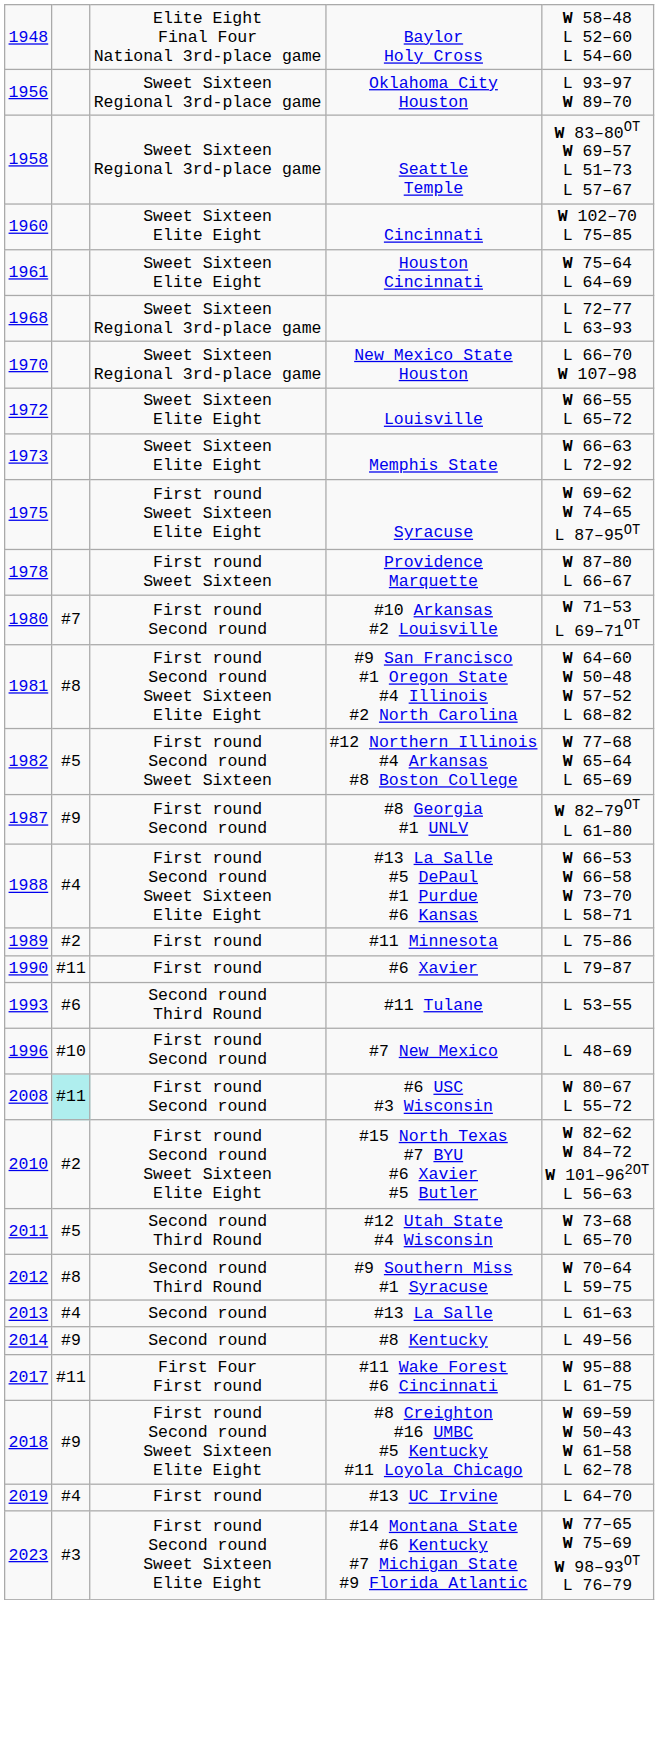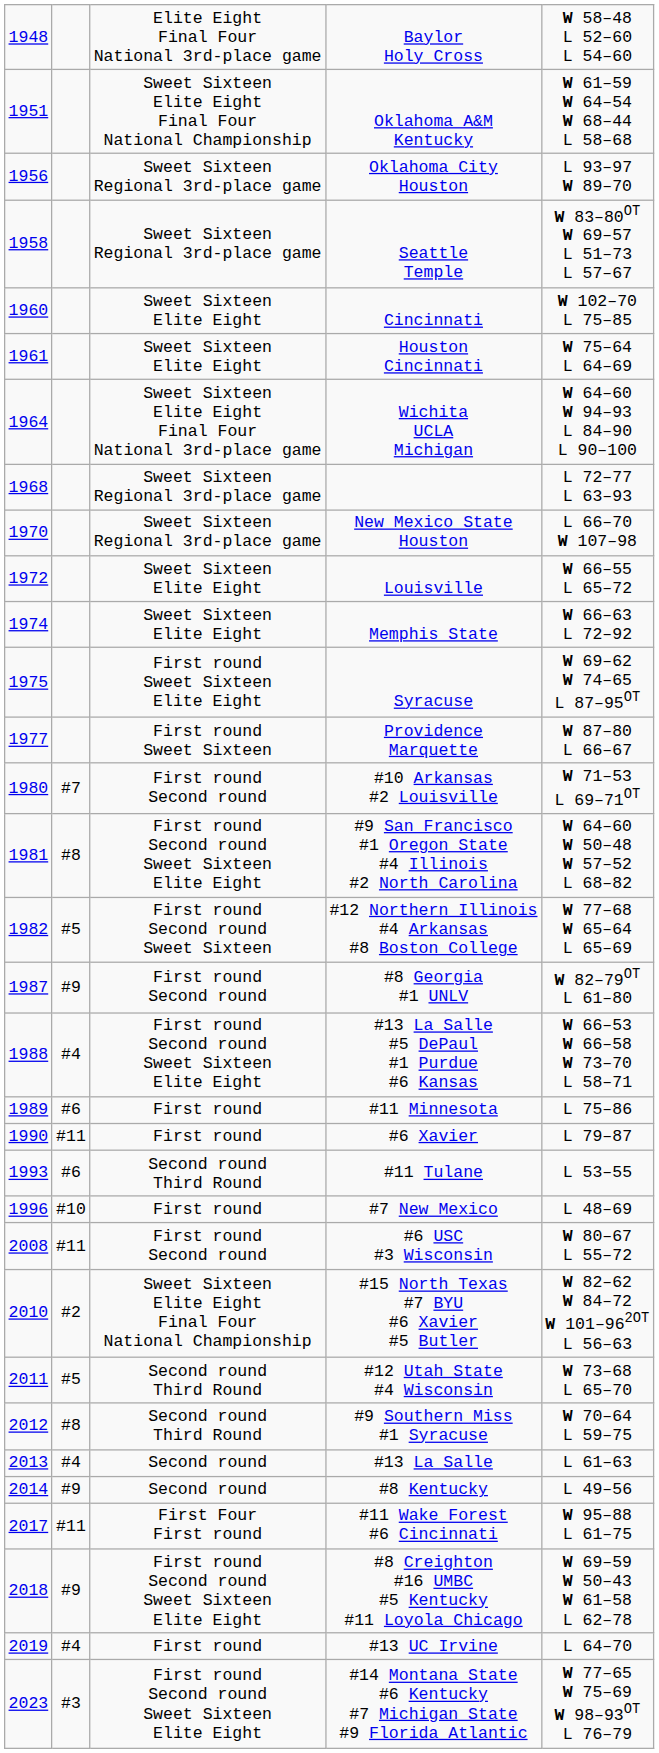+ row: 1951 | Sweet Sixteen Elite Eight Final Four National Championship | Oklahoma A&M Kentucky | W 61–59 W 64–54 W 68–44 L 58–68
+ row: 1964 | Sweet Sixteen Elite Eight Final Four National 3rd-place game | Wichita UCLA Michigan | W 64–60 W 94–93 L 84–90 L 90–100
Memphis State | column 1: 1973 -> 1974
Providence Marquette | column 1: 1978 -> 1977
#11 Minnesota | column 2: #2 -> #6
#7 New Mexico | column 3: First round Second round -> First round
#6 USC #3 Wisconsin | column 2: paleturquoise background -> no background
#15 North Texas #7 BYU #6 Xavier #5 Butler | column 3: First round Second round Sweet Sixteen Elite Eight -> Sweet Sixteen Elite Eight Final Four National Championship
